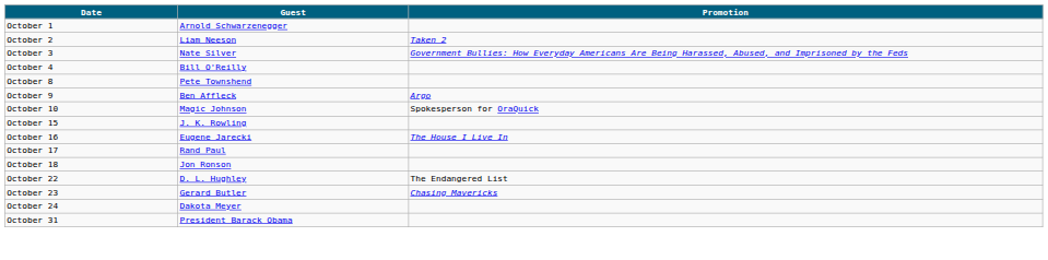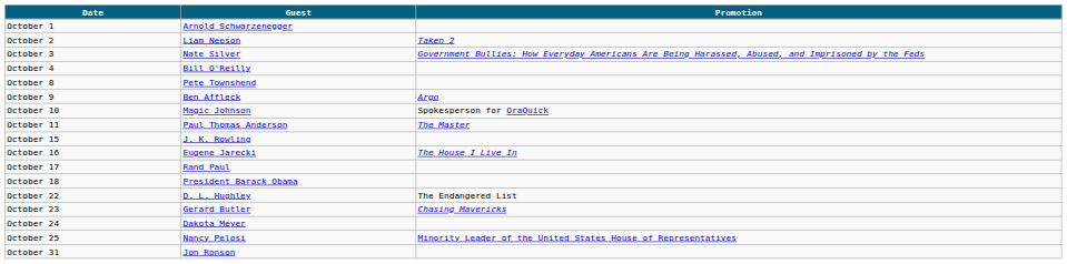+ row: October 11 | Paul Thomas Anderson | The Master
October 18 | Guest: Jon Ronson -> President Barack Obama
+ row: October 25 | Nancy Pelosi | Minority Leader of the United States House of Representatives
October 31 | Guest: President Barack Obama -> Jon Ronson
